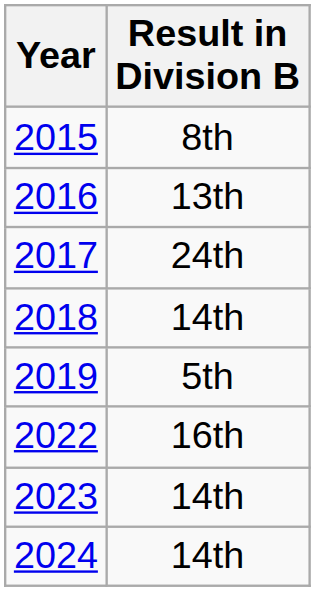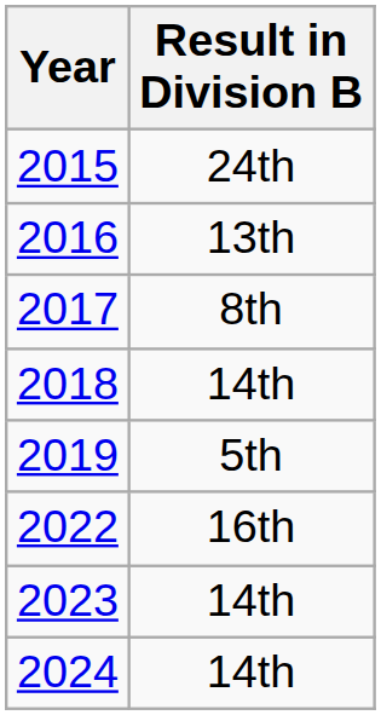2015 | Result in Division B: 8th -> 24th
2017 | Result in Division B: 24th -> 8th
